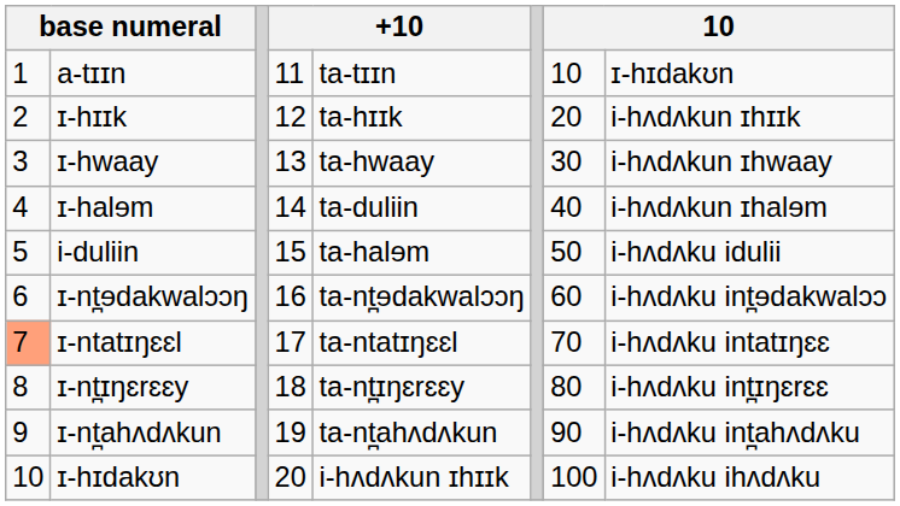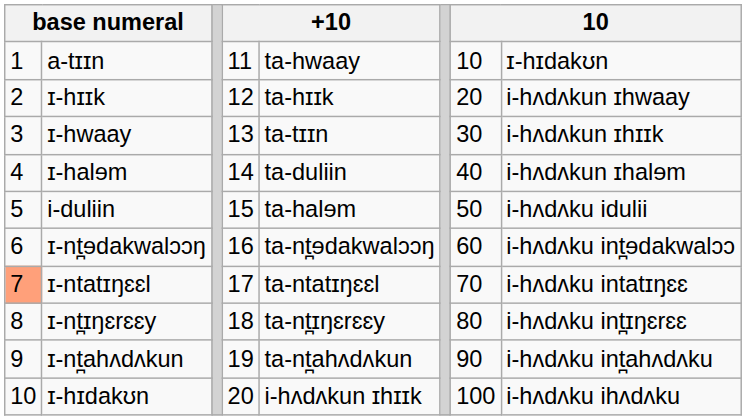a-tɪɪn | column 5: ta-tɪɪn -> ta-hwaay
ɪ-hɪɪk | column 8: i-hʌdʌkun ɪhɪɪk -> i-hʌdʌkun ɪhwaay
ɪ-hwaay | column 5: ta-hwaay -> ta-tɪɪn
ɪ-hwaay | column 8: i-hʌdʌkun ɪhwaay -> i-hʌdʌkun ɪhɪɪk
